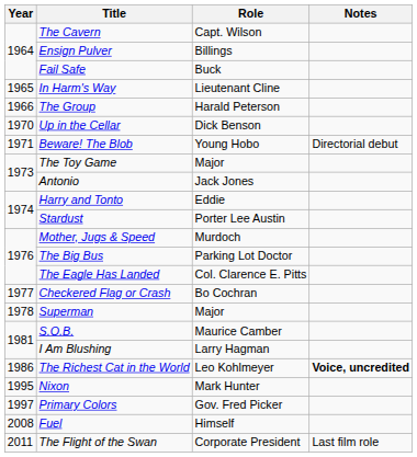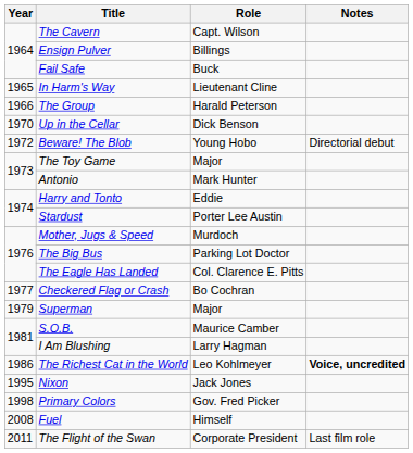Beware! The Blob | Year: 1971 -> 1972
Antonio | Role: Jack Jones -> Mark Hunter
Superman | Year: 1978 -> 1979
Nixon | Role: Mark Hunter -> Jack Jones
Primary Colors | Year: 1997 -> 1998
